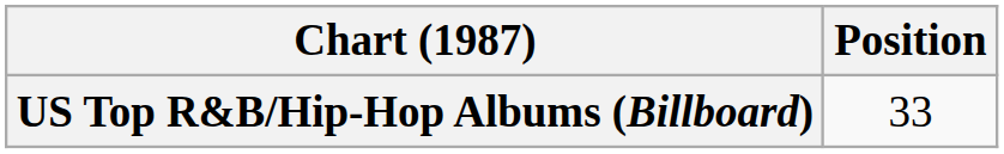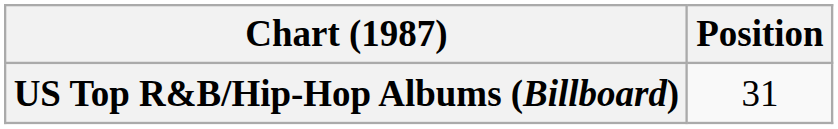US Top R&B/Hip-Hop Albums (Billboard) | Position: 33 -> 31
